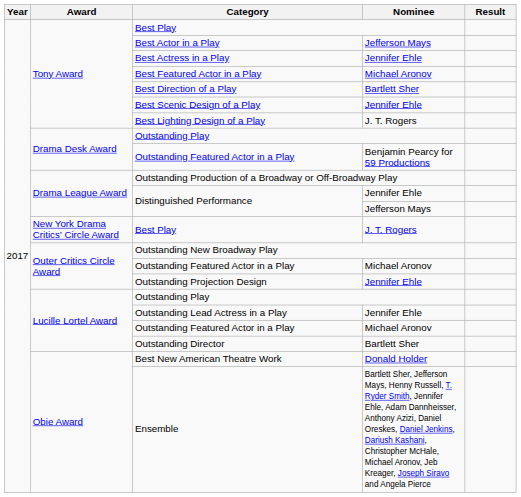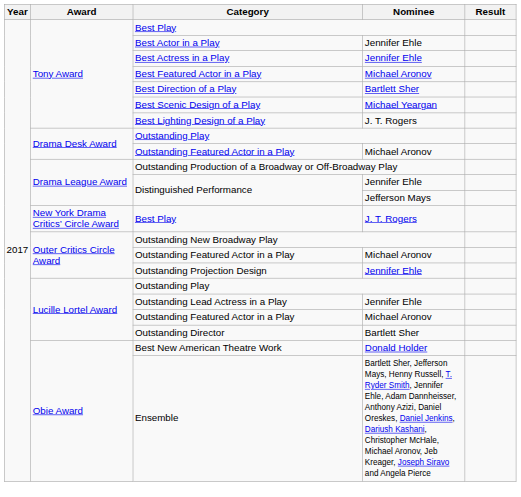Best Actor in a Play | Nominee: Jefferson Mays -> Jennifer Ehle
Best Scenic Design of a Play | Nominee: Jennifer Ehle -> Michael Yeargan
Drama Desk Award / Outstanding Featured Actor in a Play | Nominee: Benjamin Pearcy for 59 Productions -> Michael Aronov
